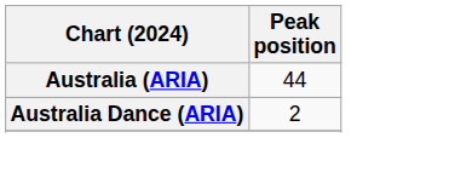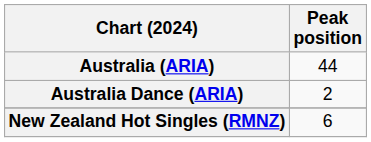+ row: New Zealand Hot Singles (RMNZ) | 6
